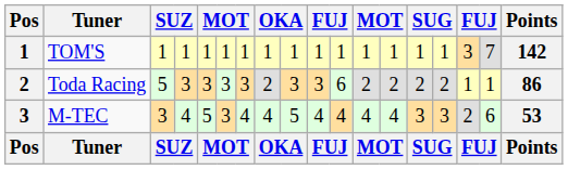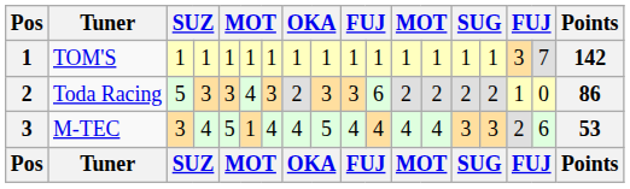Toda Racing | column 6: 3 -> 4
Toda Racing | column 17: 1 -> 0
M-TEC | column 6: 3 -> 1
